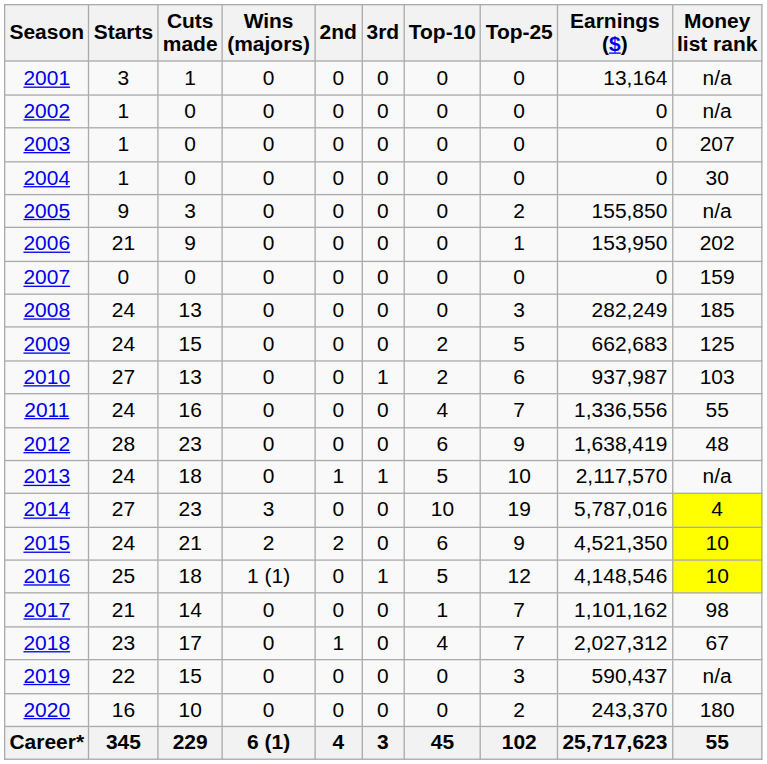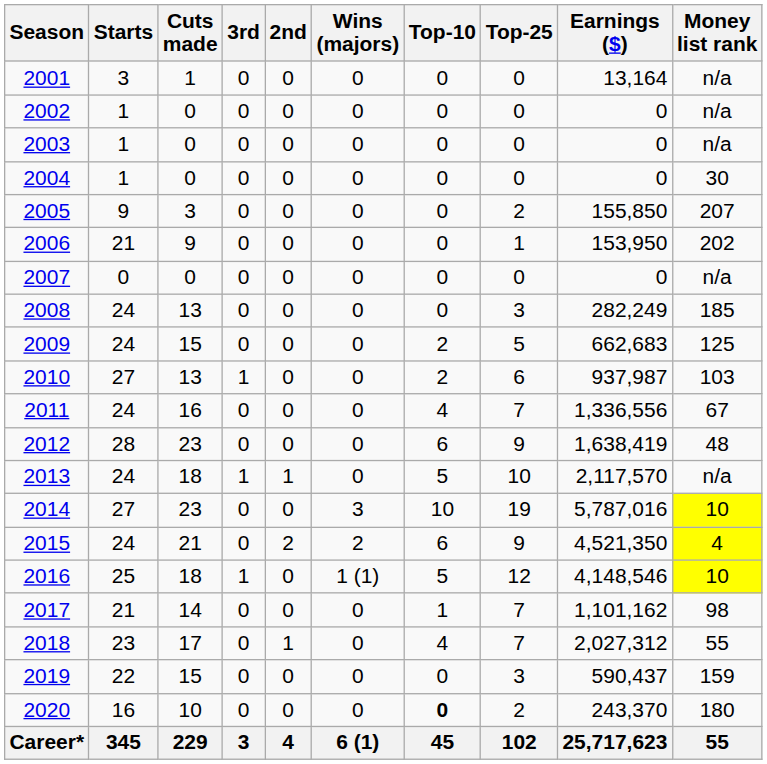columns swapped: Wins (majors) <-> 3rd
2003 | Money list rank: 207 -> n/a
2005 | Money list rank: n/a -> 207
2007 | Money list rank: 159 -> n/a
2011 | Money list rank: 55 -> 67
2014 | Money list rank: 4 -> 10
2015 | Money list rank: 10 -> 4
2018 | Money list rank: 67 -> 55
2019 | Money list rank: n/a -> 159
2020 | Top-10: normal -> bold
